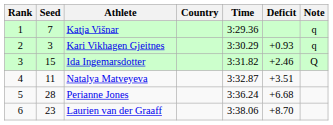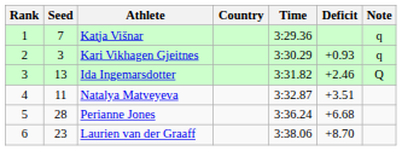Ida Ingemarsdotter | Seed: 15 -> 13
